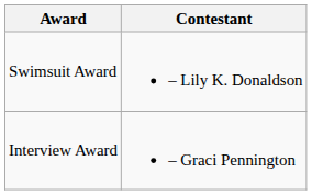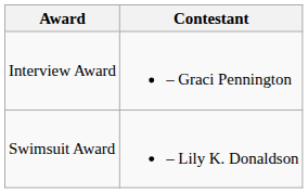rows swapped: Interview Award <-> Swimsuit Award
